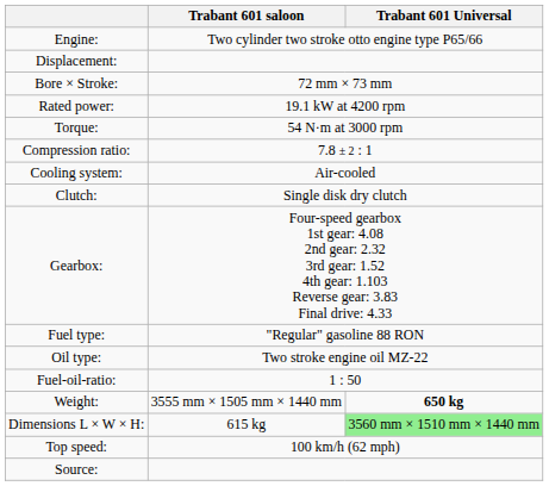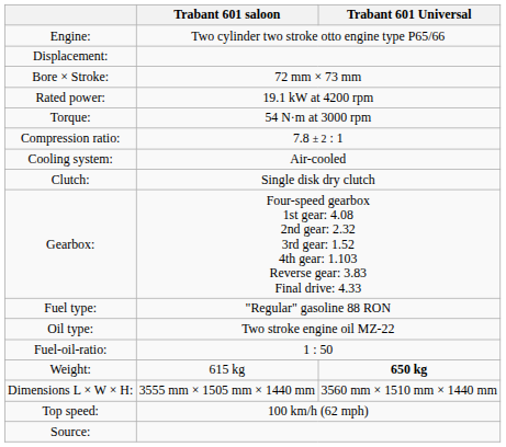Weight: | Trabant 601 saloon: 3555 mm × 1505 mm × 1440 mm -> 615 kg
Dimensions L × W × H: | Trabant 601 saloon: 615 kg -> 3555 mm × 1505 mm × 1440 mm
Dimensions L × W × H: | Trabant 601 Universal: lightgreen background -> no background
